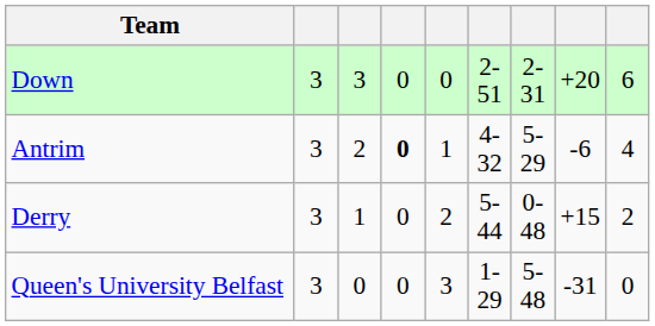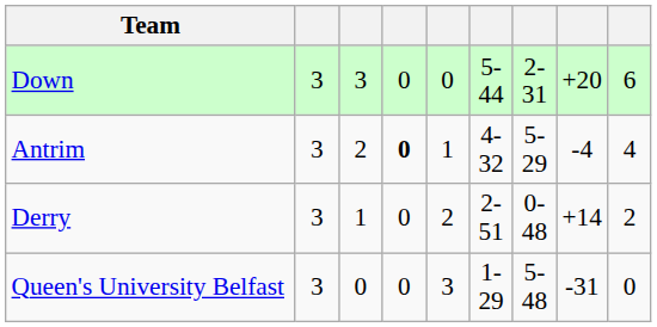Down | column 6: 2-51 -> 5-44
Antrim | column 8: -6 -> -4
Derry | column 6: 5-44 -> 2-51
Derry | column 8: +15 -> +14
